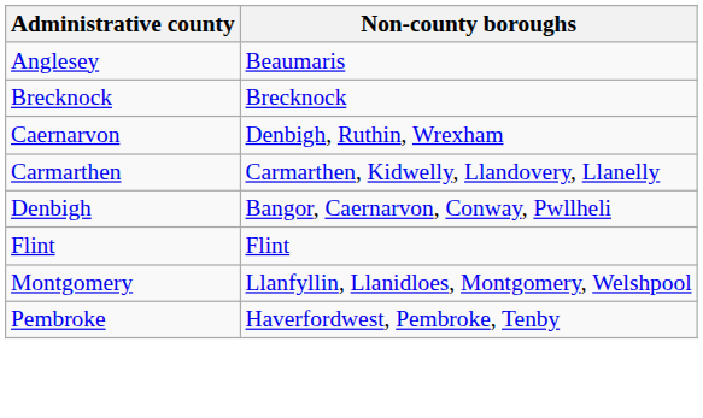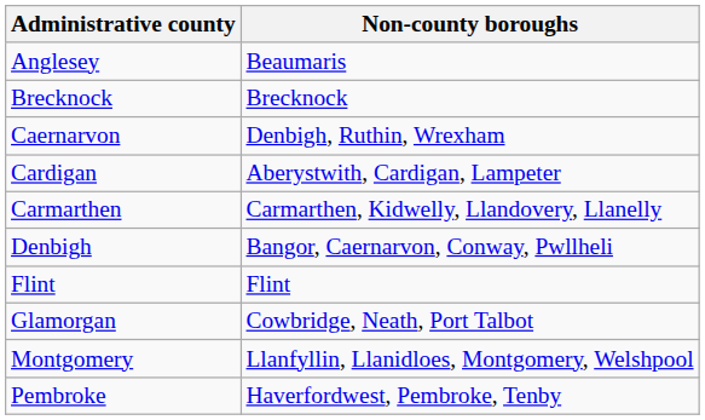+ row: Cardigan | Aberystwith, Cardigan, Lampeter
+ row: Glamorgan | Cowbridge, Neath, Port Talbot
